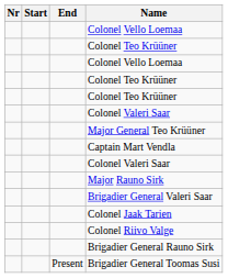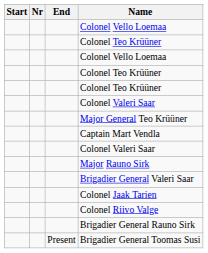columns swapped: Nr <-> Start
